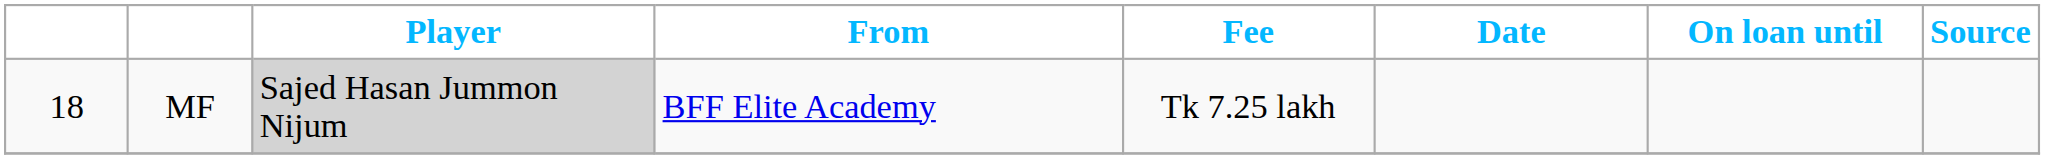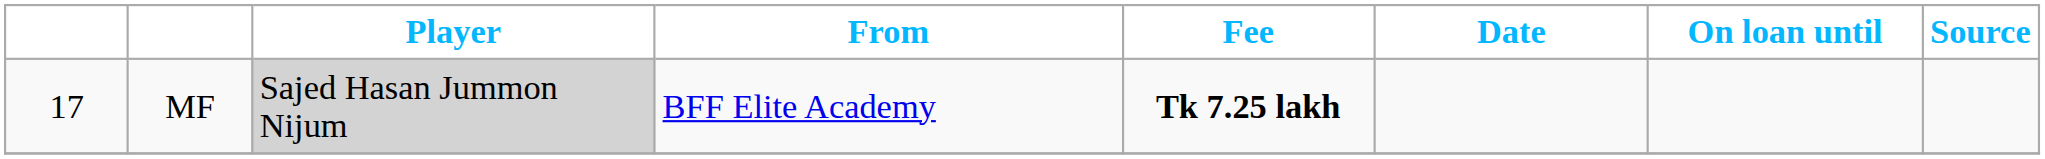MF | column 1: 18 -> 17
MF | Fee: normal -> bold
